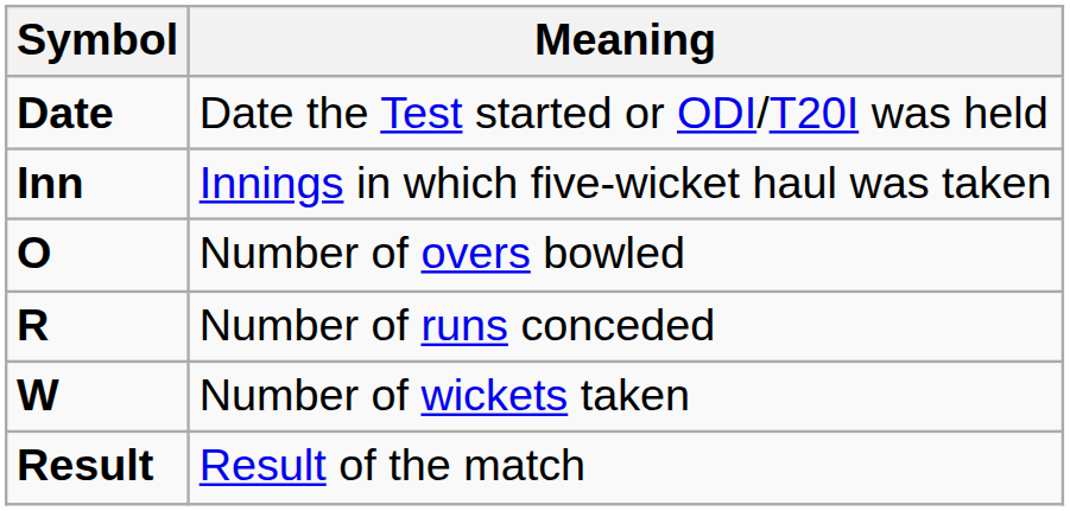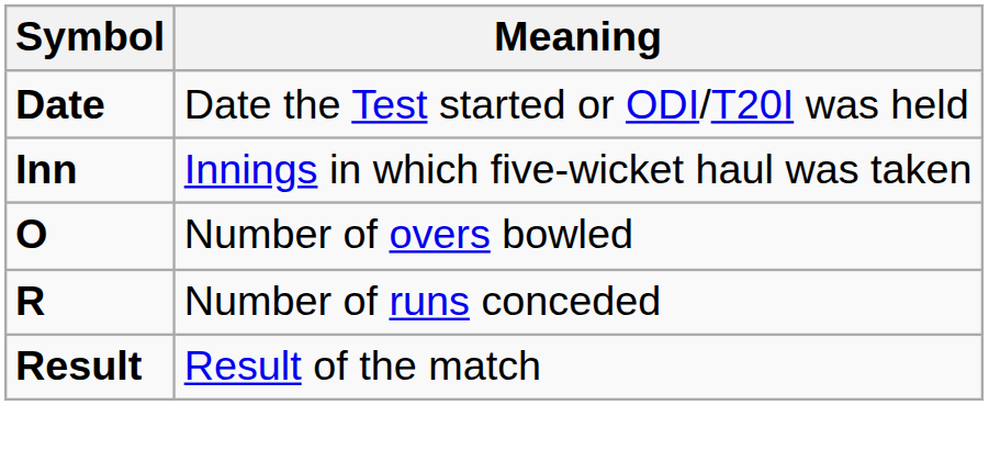- row: W | Number of wickets taken
